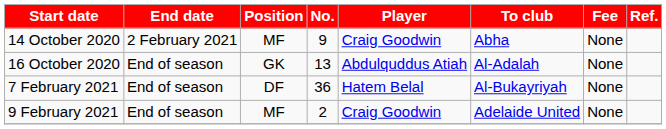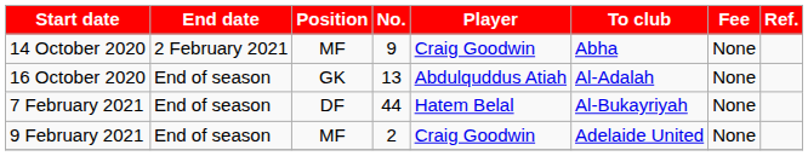7 February 2021 | No.: 36 -> 44
